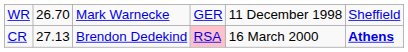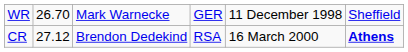CR | column 2: 27.13 -> 27.12
CR | column 4: pink background -> no background
